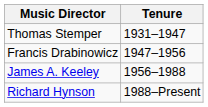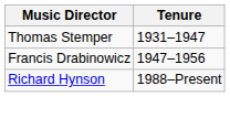- row: James A. Keeley | 1956–1988
